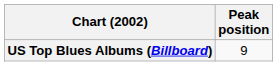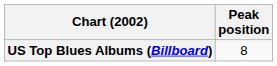US Top Blues Albums (Billboard) | Peak position: 9 -> 8
